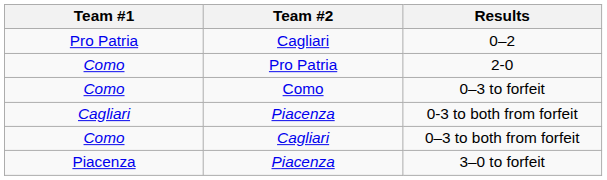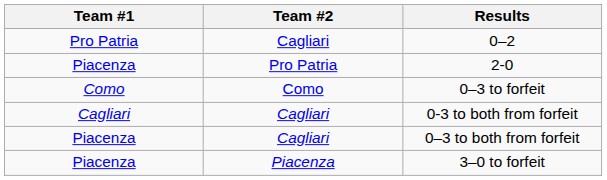2-0 | Team #1: Como -> Piacenza
0-3 to both from forfeit | Team #2: Piacenza -> Cagliari
0–3 to both from forfeit | Team #1: Como -> Piacenza
